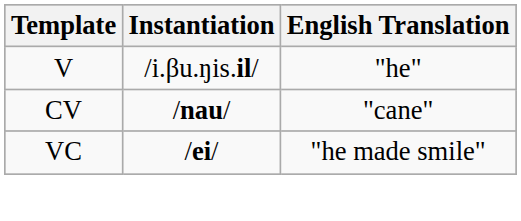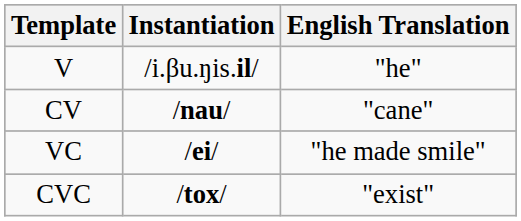+ row: CVC | /tox/ | "exist"
